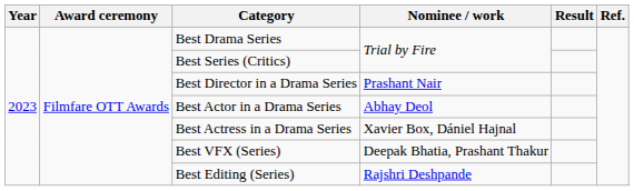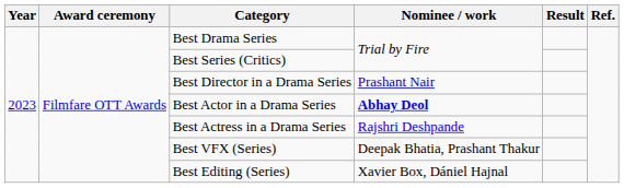Best Actor in a Drama Series | Nominee / work: normal -> bold
Best Actress in a Drama Series | Nominee / work: Xavier Box, Dániel Hajnal -> Rajshri Deshpande
Best Editing (Series) | Nominee / work: Rajshri Deshpande -> Xavier Box, Dániel Hajnal
